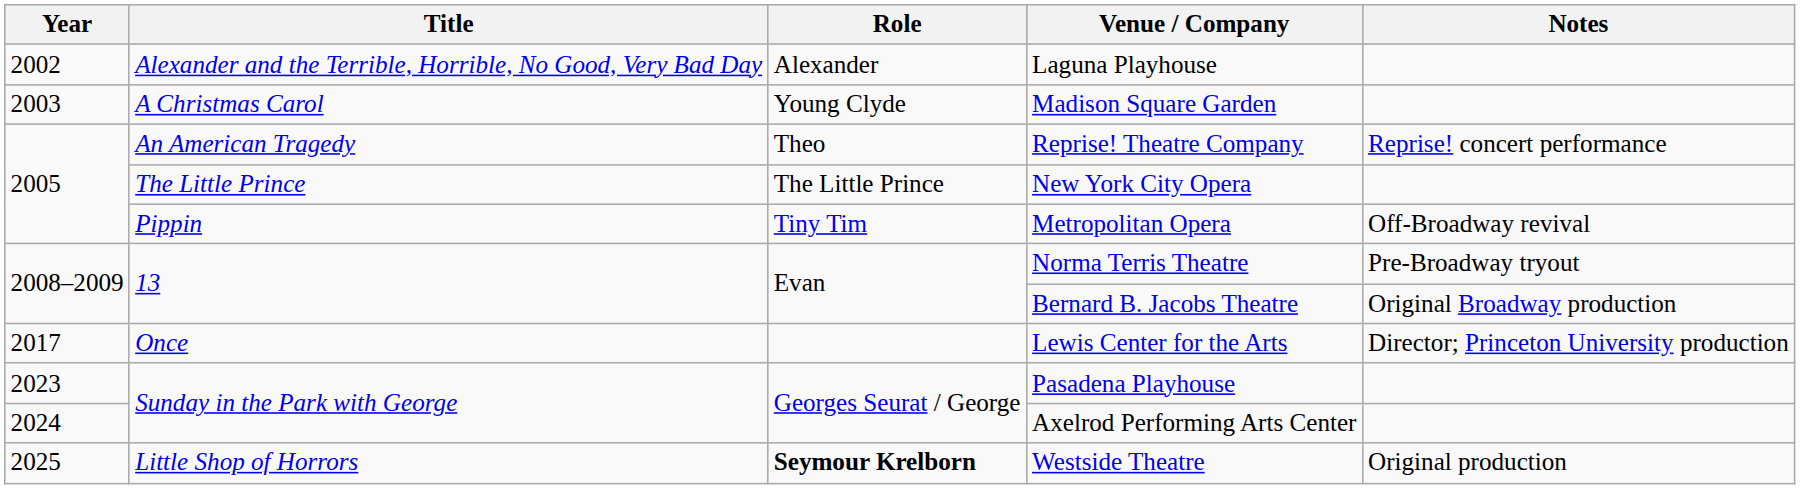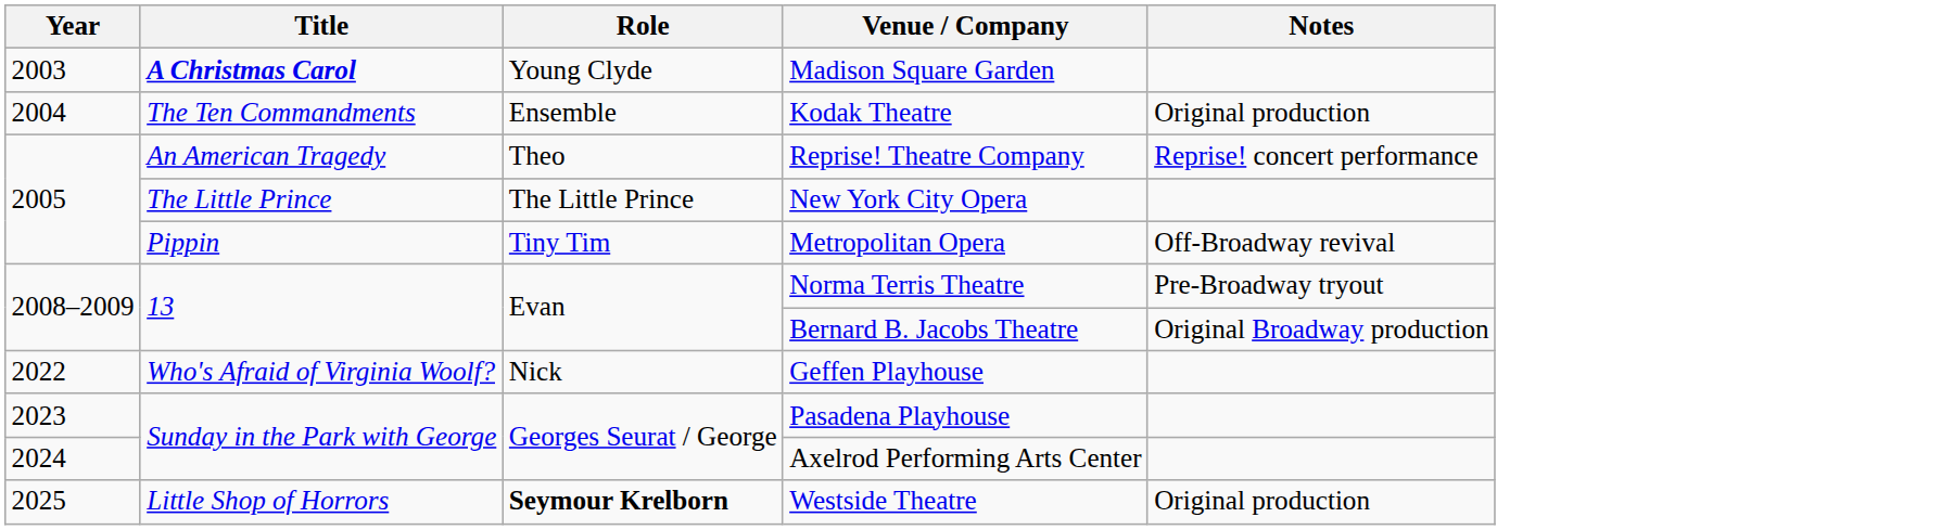- row: 2002 | Alexander and the Terrible, Horrible, No Good, Very Bad Day | Alexander | Laguna Playhouse
Madison Square Garden | Title: normal -> bold
+ row: 2004 | The Ten Commandments | Ensemble | Kodak Theatre | Original production
- row: 2017 | Once | Lewis Center for the Arts | Director; Princeton University production
+ row: 2022 | Who's Afraid of Virginia Woolf? | Nick | Geffen Playhouse
